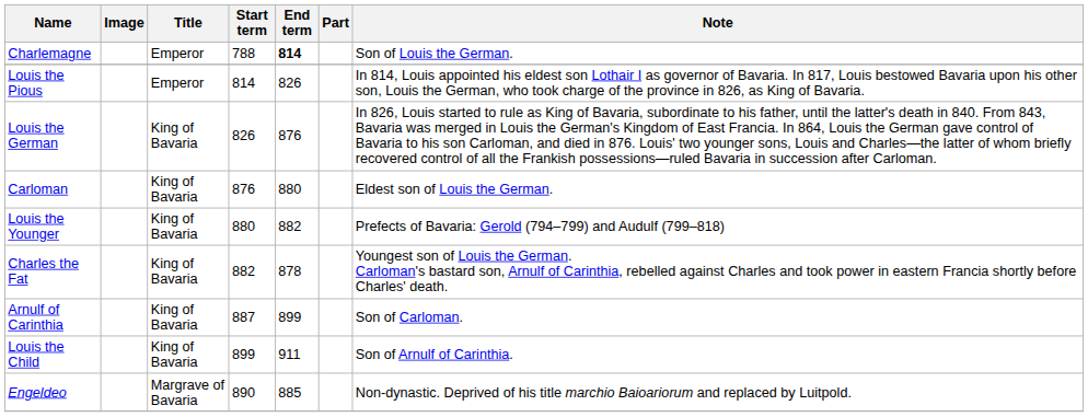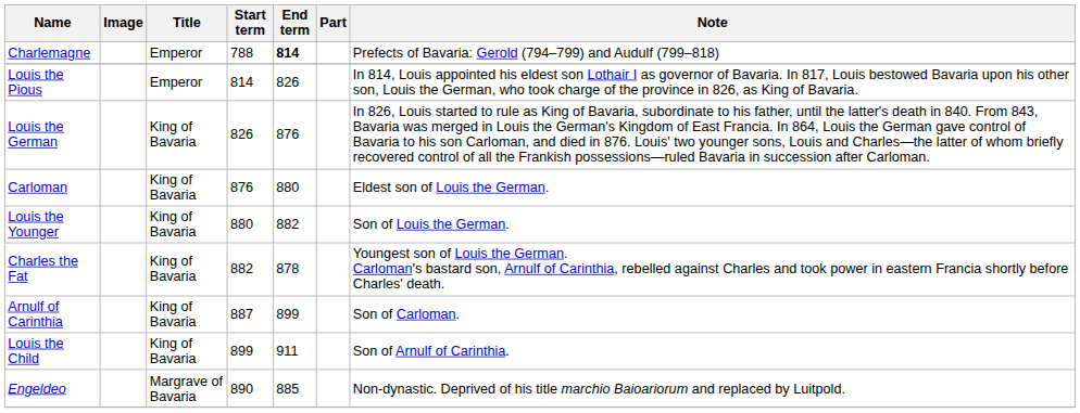Charlemagne | Note: Son of Louis the German. -> Prefects of Bavaria: Gerold (794–799) and Audulf (799–818)
Louis the Younger | Note: Prefects of Bavaria: Gerold (794–799) and Audulf (799–818) -> Son of Louis the German.
